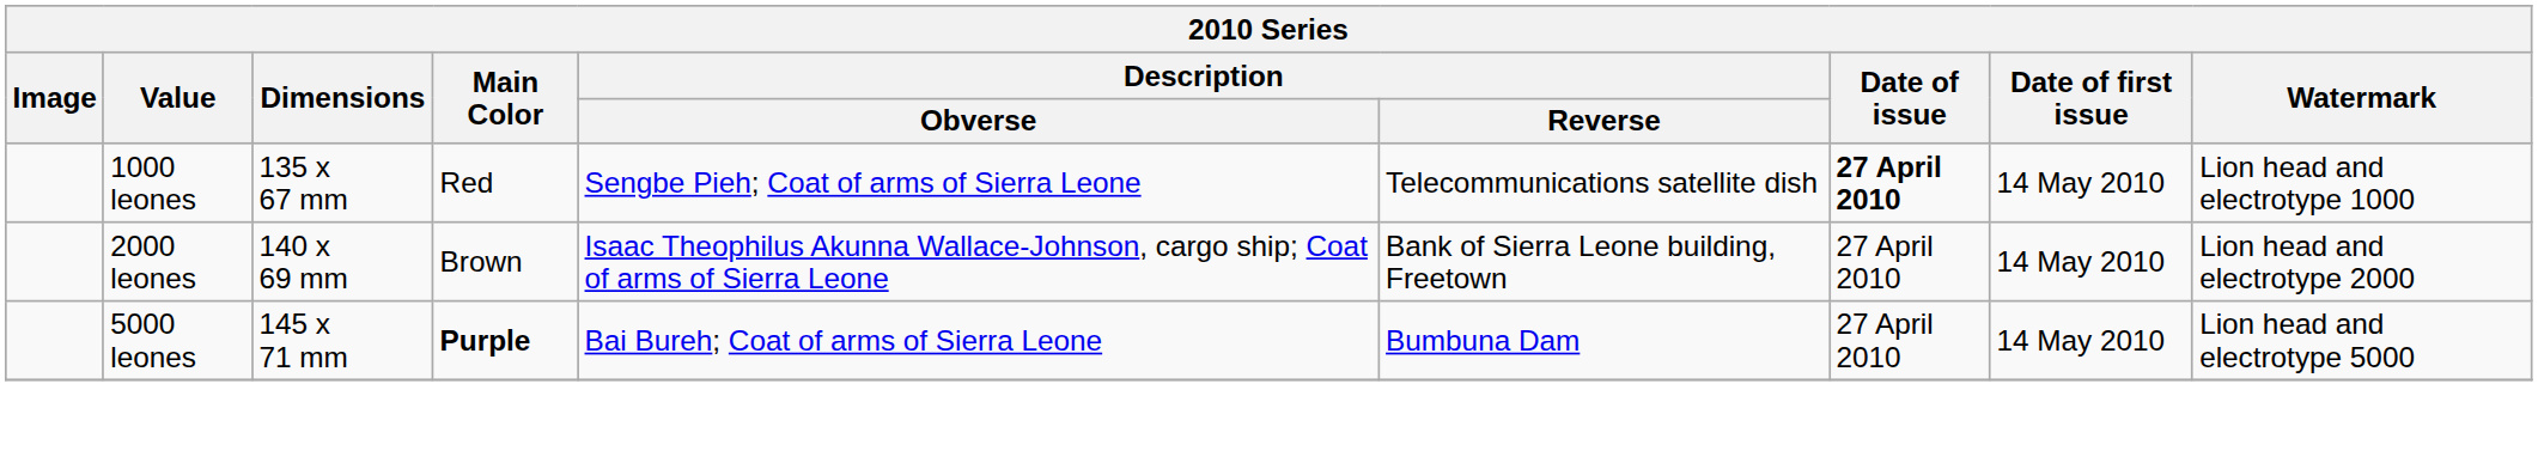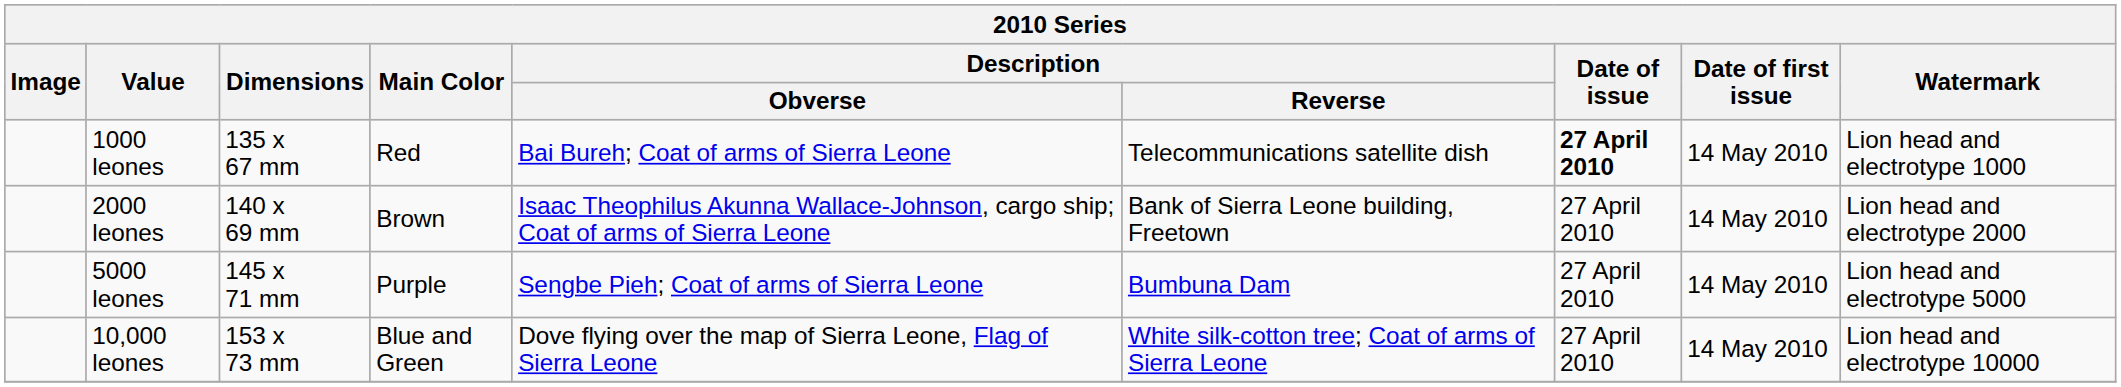1000 leones | Description / Obverse: Sengbe Pieh; Coat of arms of Sierra Leone -> Bai Bureh; Coat of arms of Sierra Leone
5000 leones | Main Color: bold -> normal
5000 leones | Description / Obverse: Bai Bureh; Coat of arms of Sierra Leone -> Sengbe Pieh; Coat of arms of Sierra Leone
+ row: 10,000 leones | 153 x 73 mm | Blue and Green | Dove flying over the map of Sierra Leone, Flag of Sierra Leone | White silk-cotton tree; Coat of arms of Sierra Leone | 27 April 2010 | 14 May 2010 | Lion head and electrotype 10000
